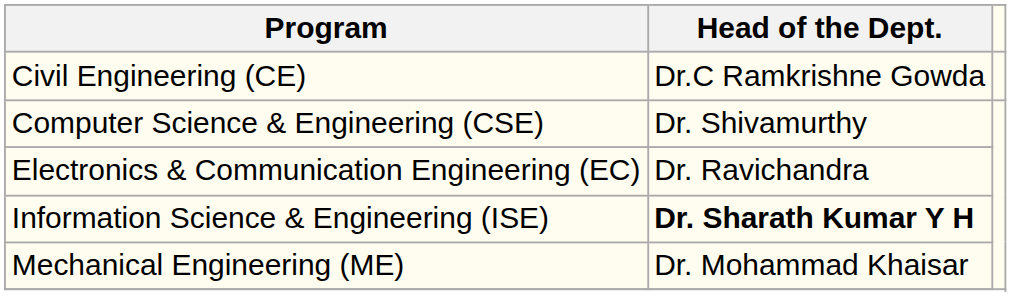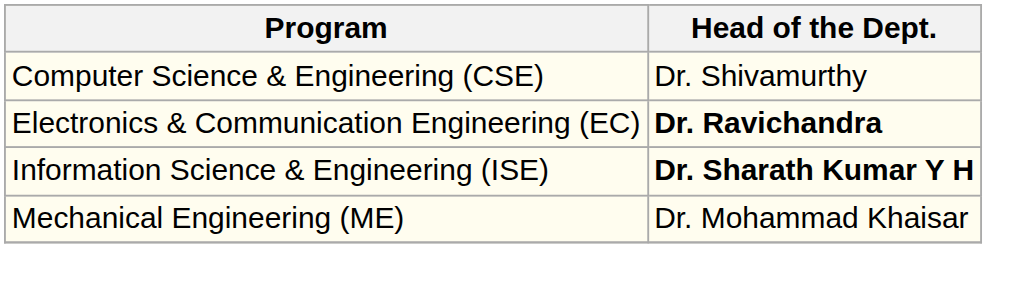- row: Civil Engineering (CE) | Dr.C Ramkrishne Gowda
Electronics & Communication Engineering (EC) | Head of the Dept.: normal -> bold
